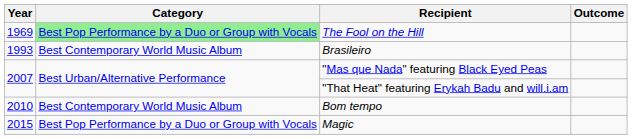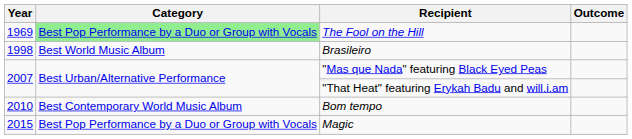Brasileiro | Year: 1993 -> 1998
Brasileiro | Category: Best Contemporary World Music Album -> Best World Music Album
